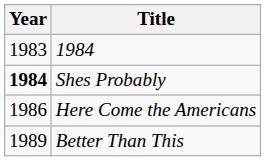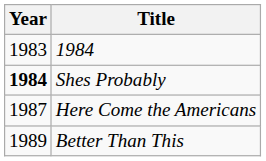Here Come the Americans | Year: 1986 -> 1987
